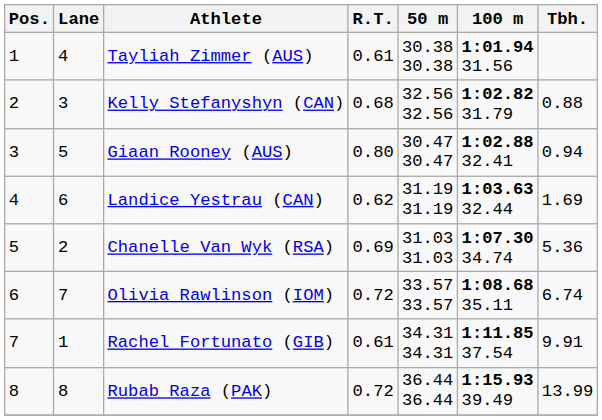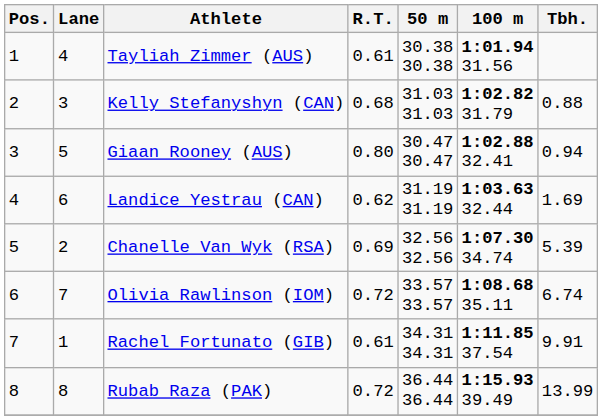Kelly Stefanyshyn (CAN) | 50 m: 32.56 32.56 -> 31.03 31.03
Chanelle Van Wyk (RSA) | 50 m: 31.03 31.03 -> 32.56 32.56
Chanelle Van Wyk (RSA) | Tbh.: 5.36 -> 5.39
